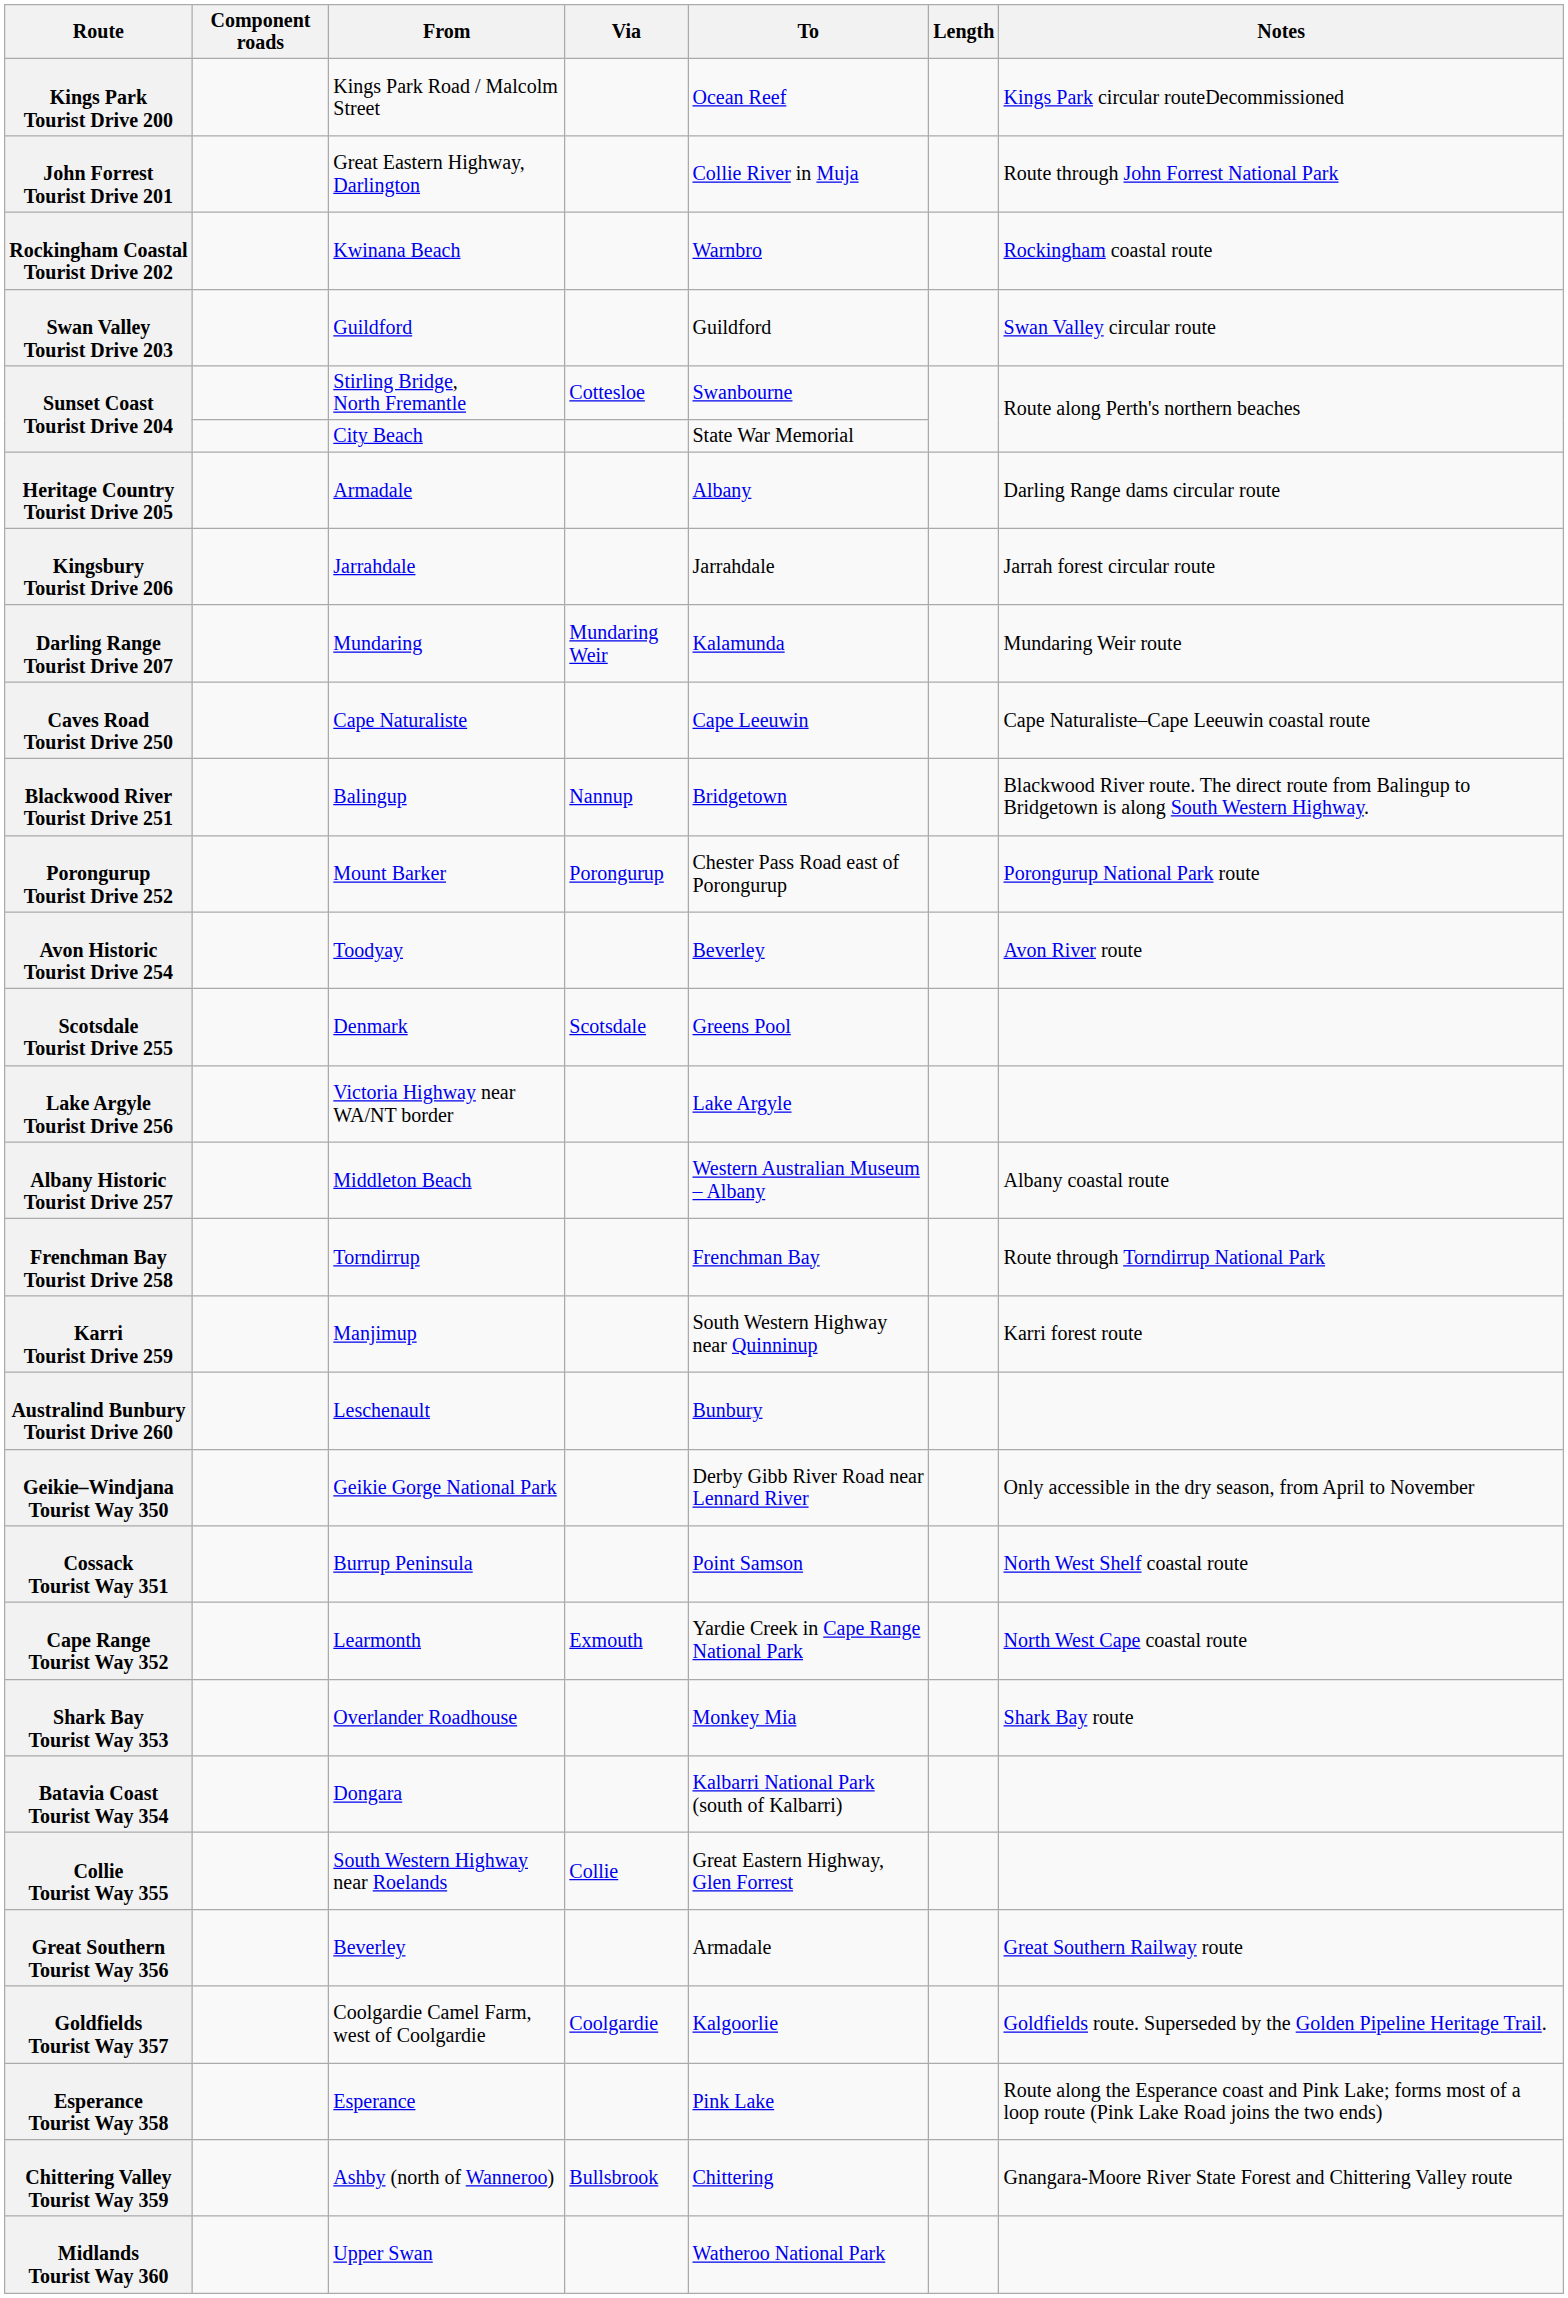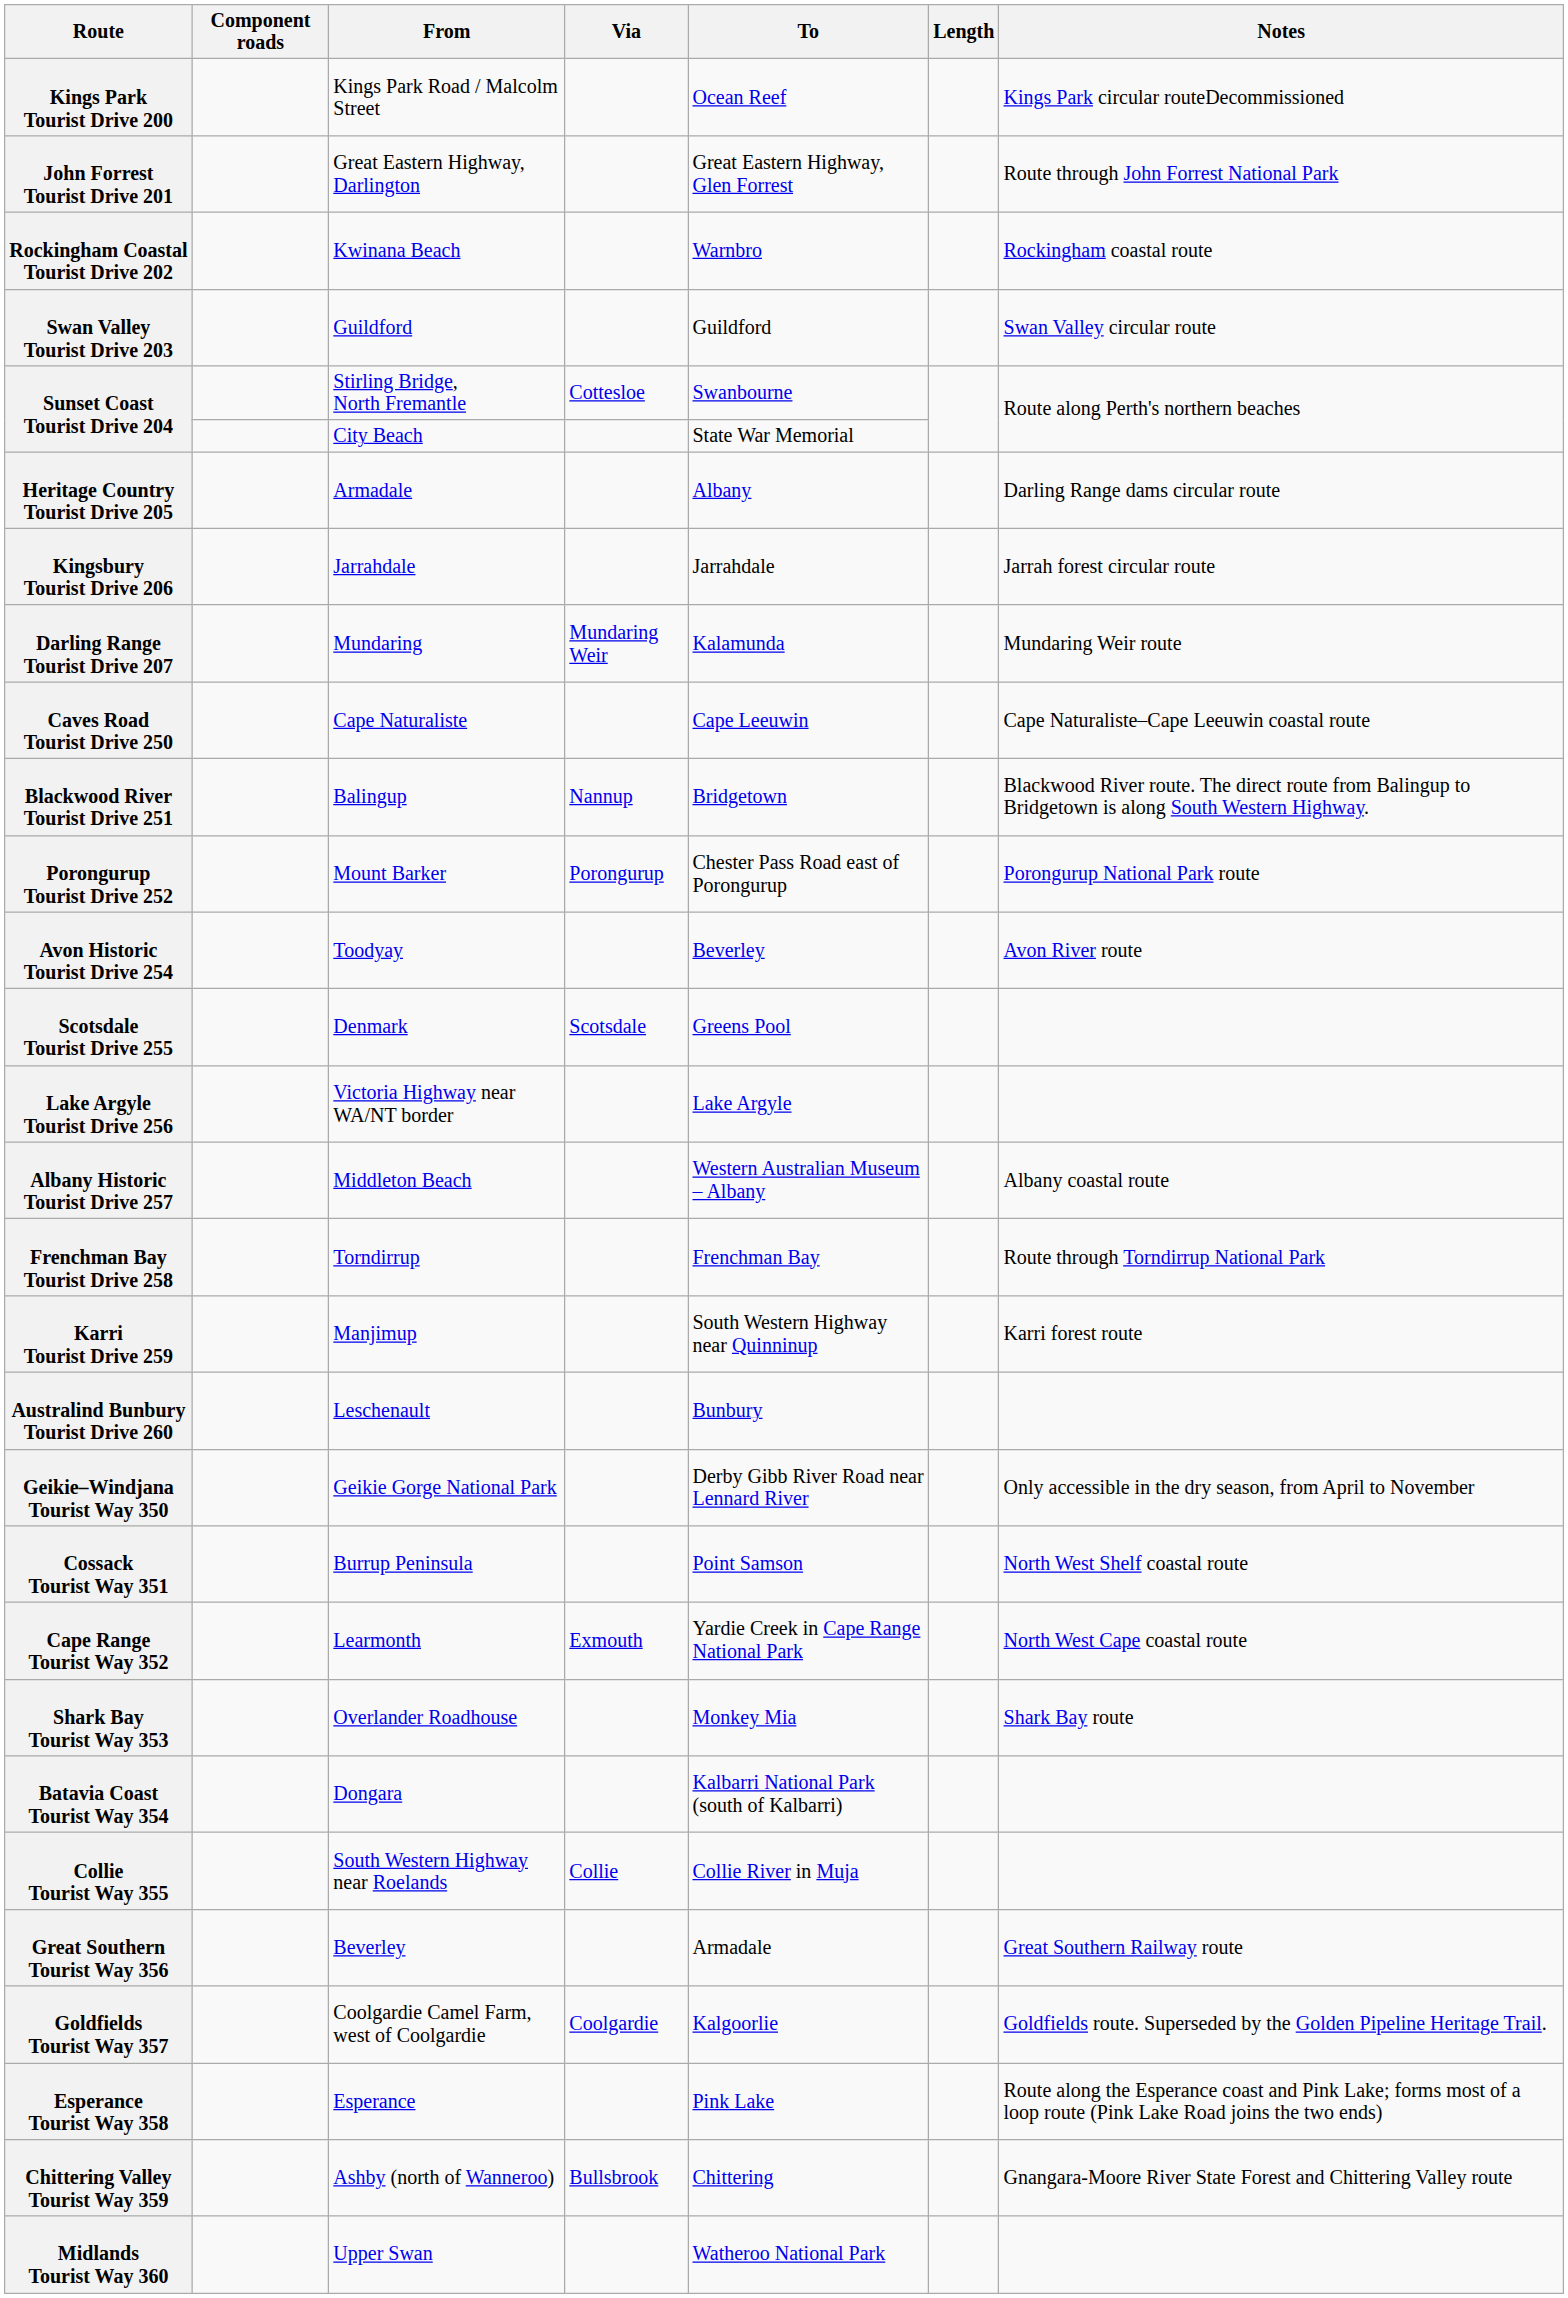John Forrest Tourist Drive 201 | To: Collie River in Muja -> Great Eastern Highway, Glen Forrest
Collie Tourist Way 355 | To: Great Eastern Highway, Glen Forrest -> Collie River in Muja
